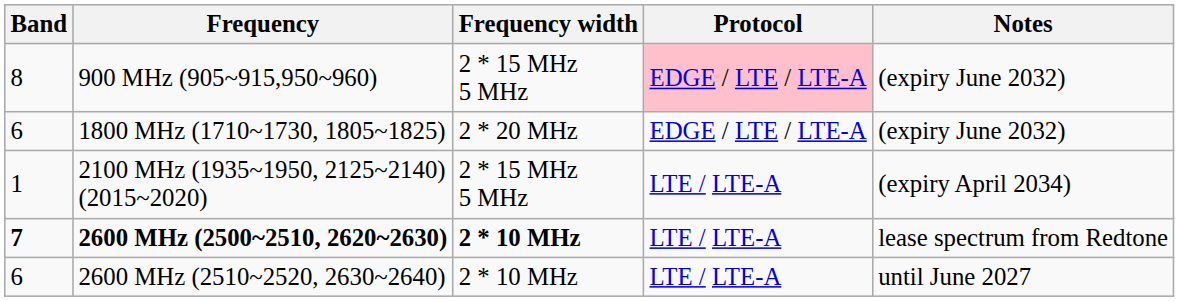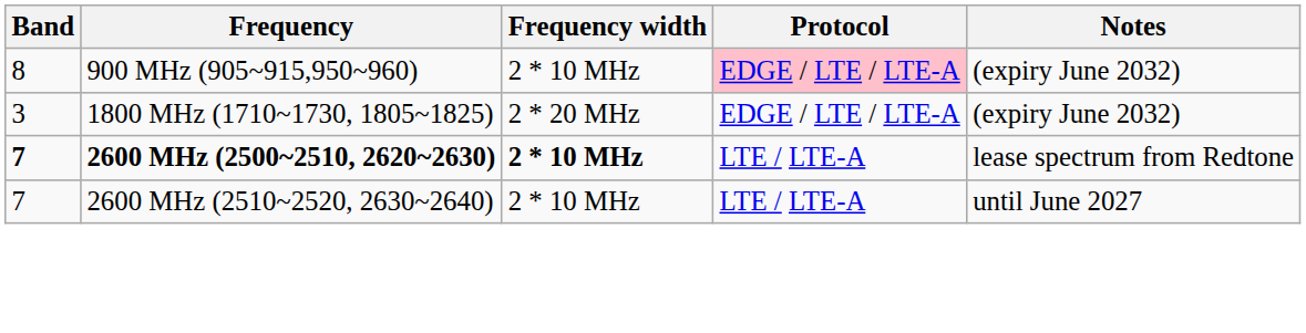900 MHz (905~915,950~960) | Frequency width: 2 * 15 MHz 5 MHz -> 2 * 10 MHz
1800 MHz (1710~1730, 1805~1825) | Band: 6 -> 3
- row: 1 | 2100 MHz (1935~1950, 2125~2140) (2015~2020) | 2 * 15 MHz 5 MHz | LTE / LTE-A | (expiry April 2034)
2600 MHz (2510~2520, 2630~2640) | Band: 6 -> 7
